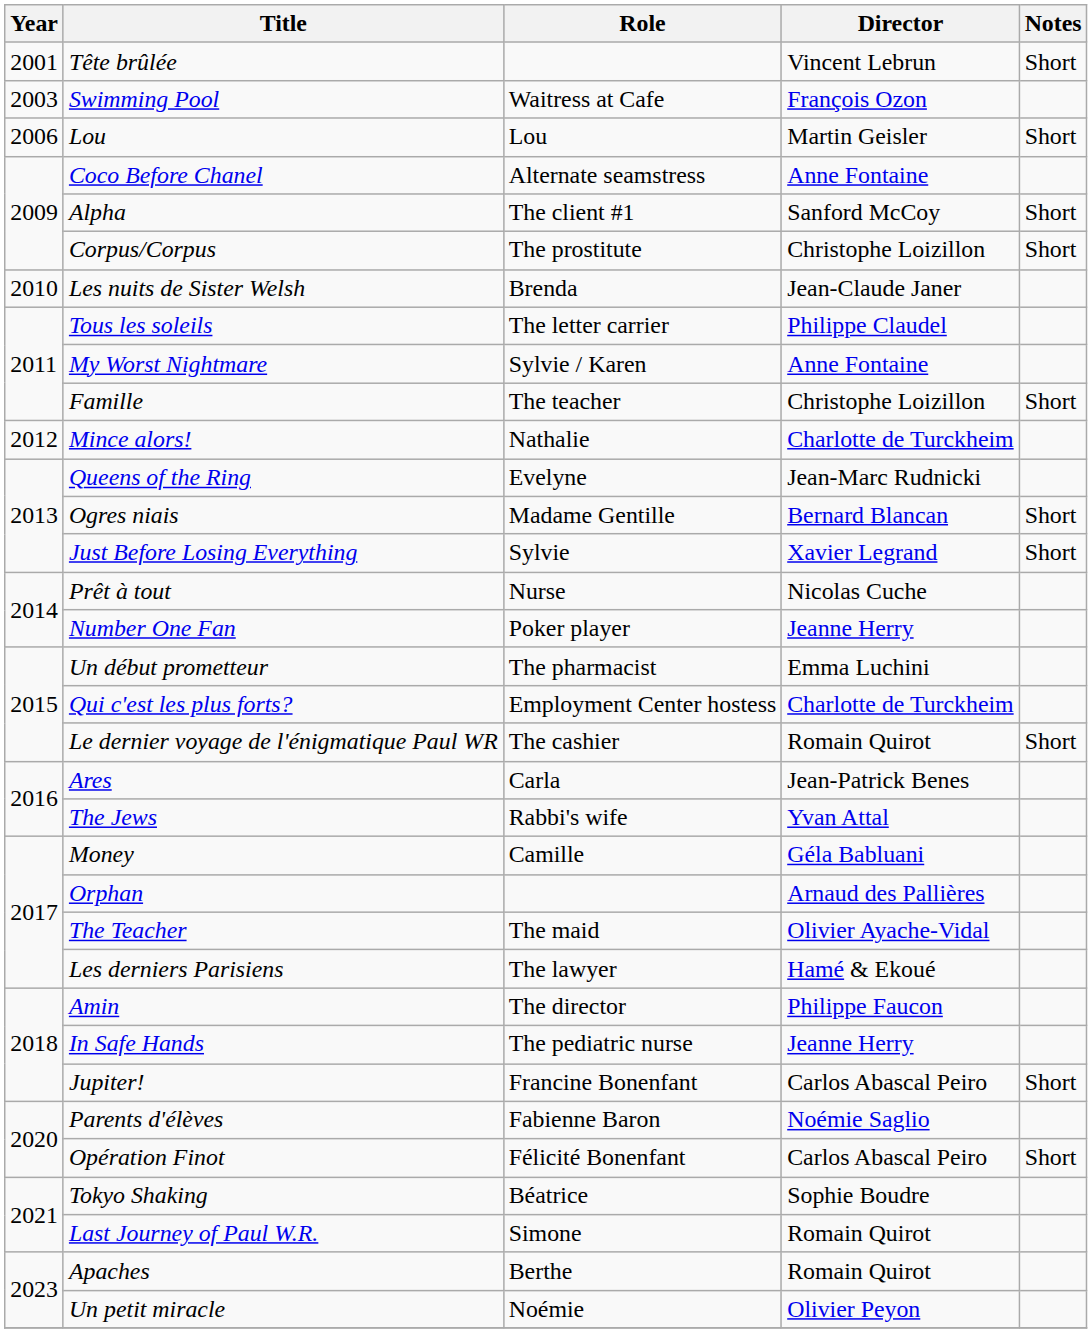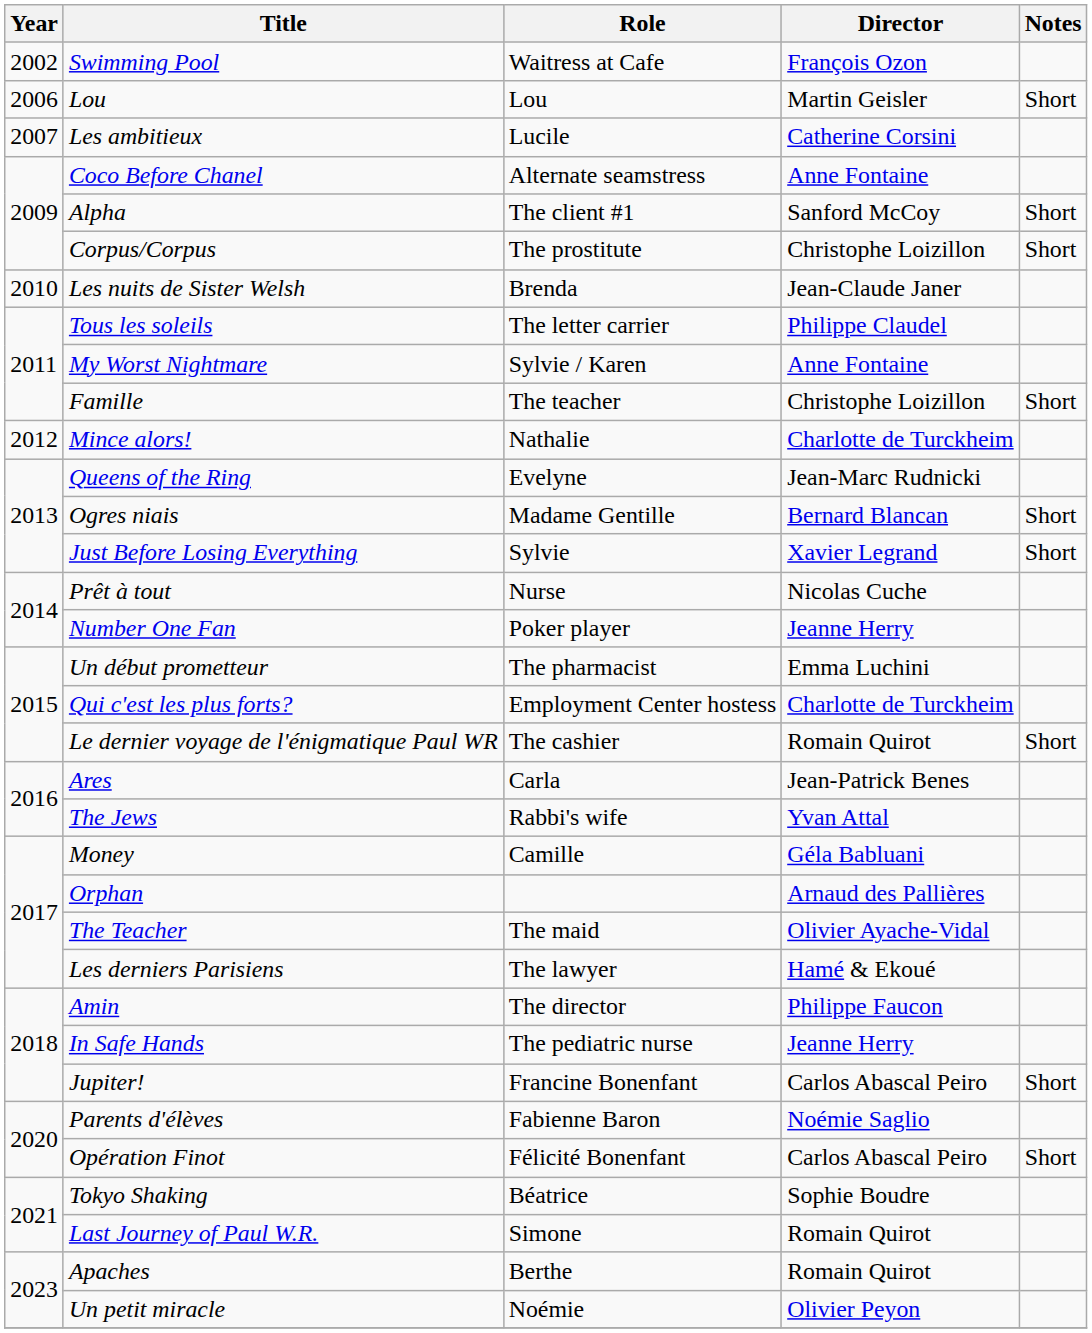- row: 2001 | Tête brûlée | Vincent Lebrun | Short
Swimming Pool | Year: 2003 -> 2002
+ row: 2007 | Les ambitieux | Lucile | Catherine Corsini
